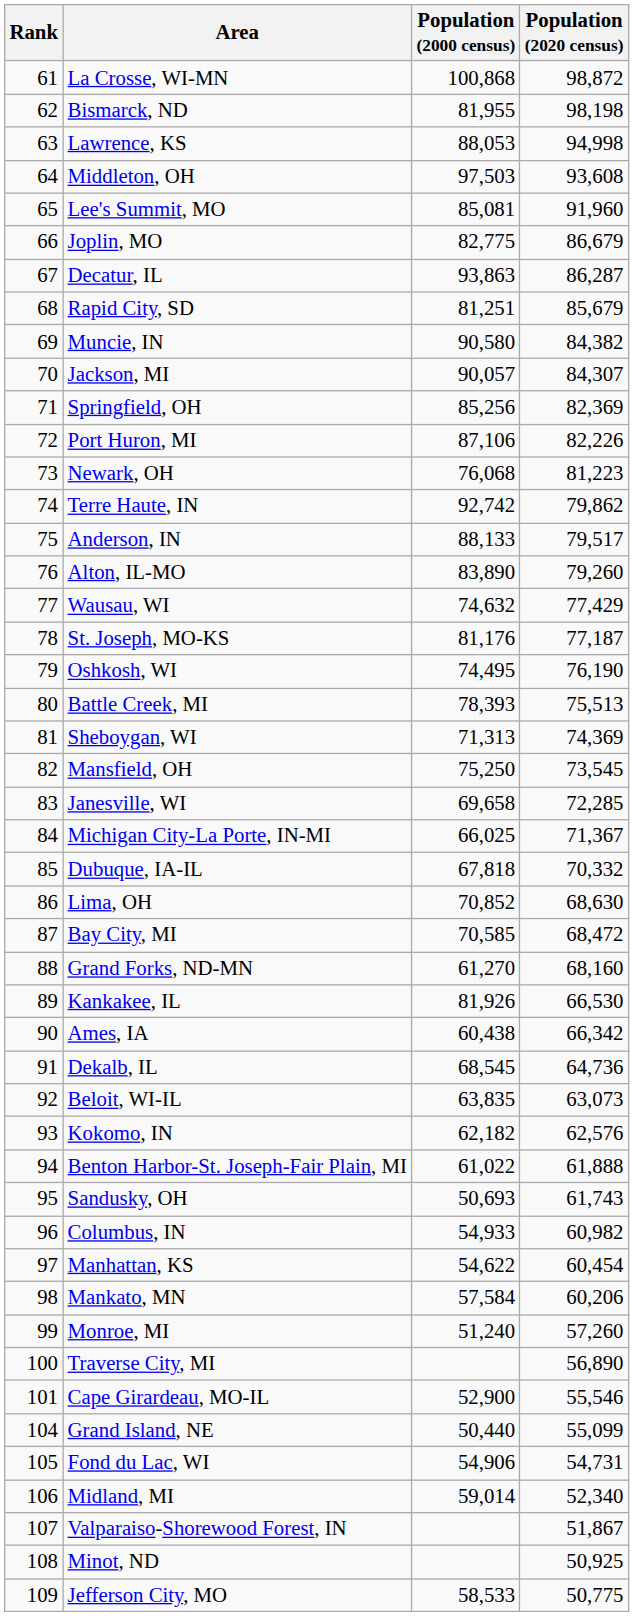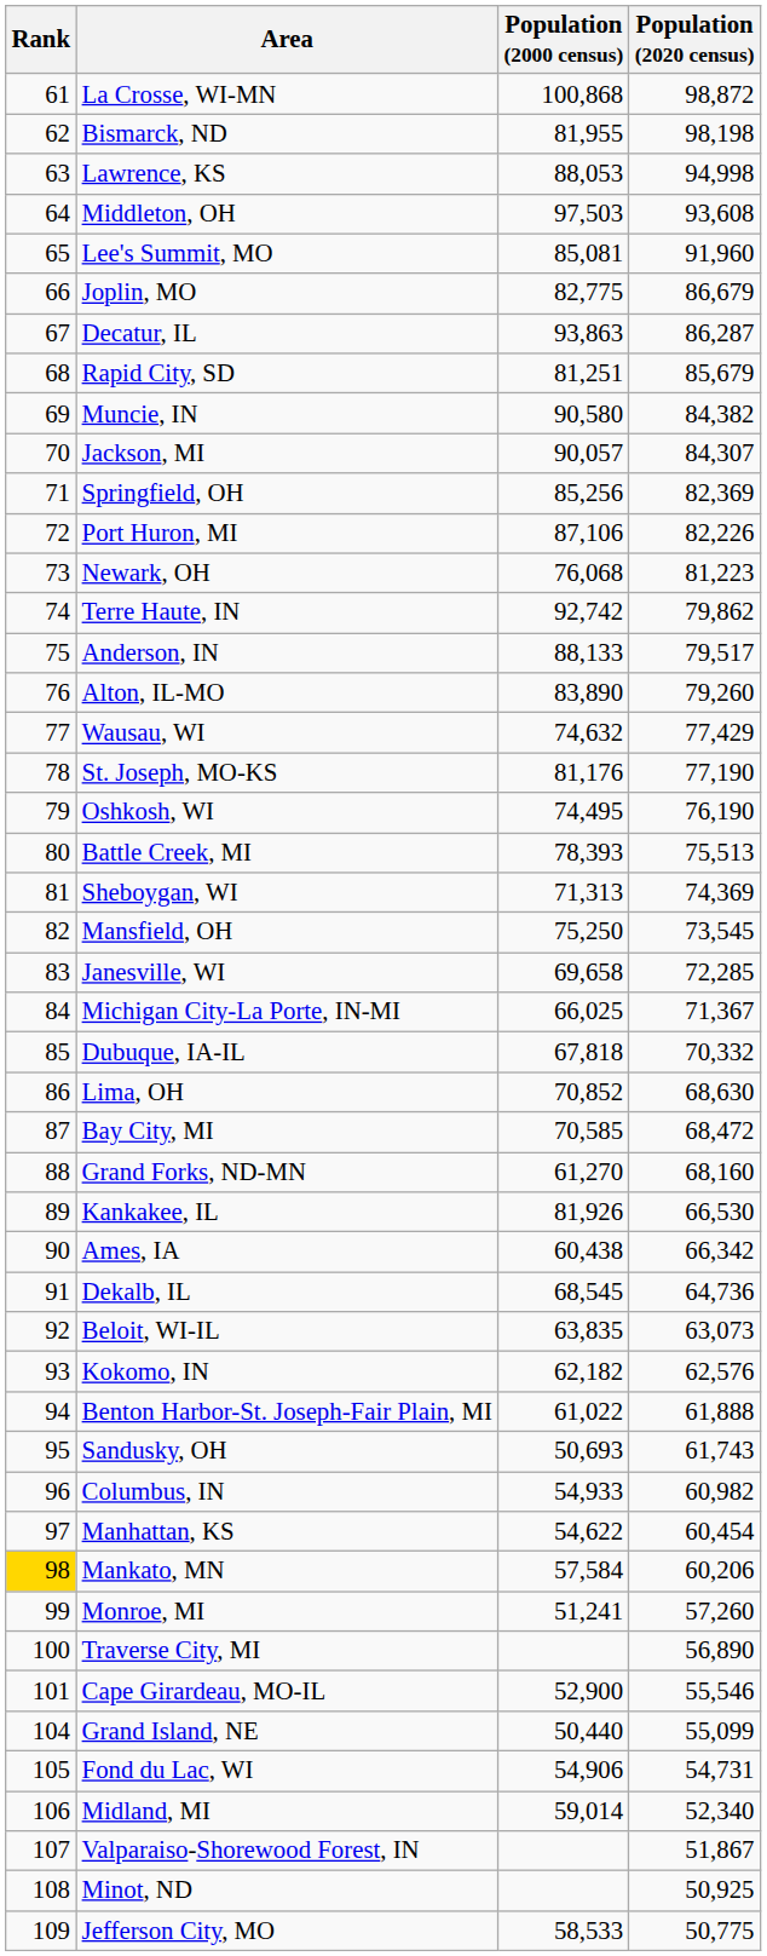St. Joseph, MO-KS | Population (2020 census): 77,187 -> 77,190
Mankato, MN | Rank: no background -> gold background
Monroe, MI | Population (2000 census): 51,240 -> 51,241
